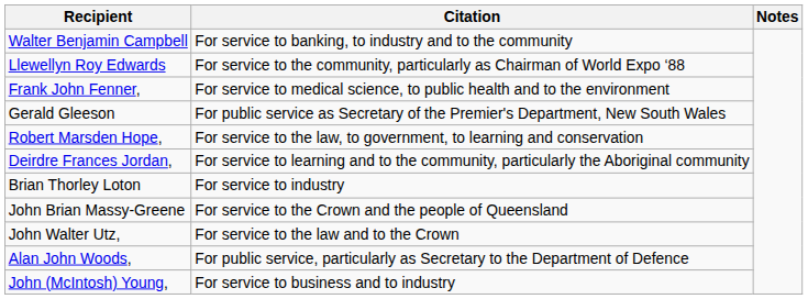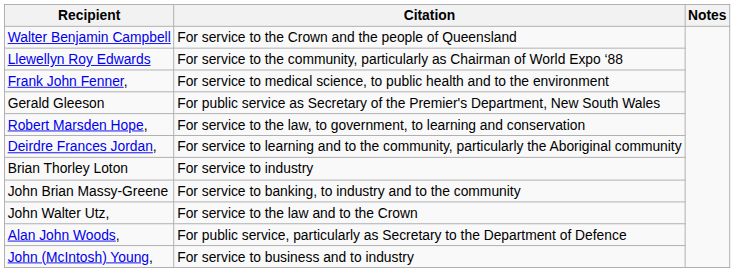Walter Benjamin Campbell | Citation: For service to banking, to industry and to the community -> For service to the Crown and the people of Queensland
John Brian Massy-Greene | Citation: For service to the Crown and the people of Queensland -> For service to banking, to industry and to the community
